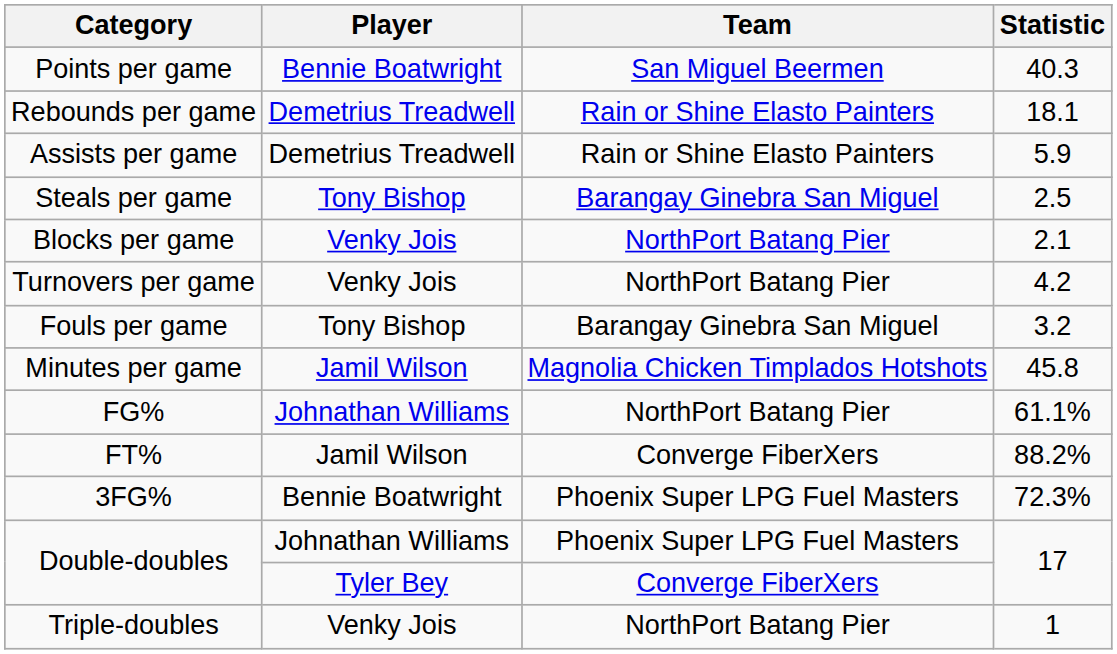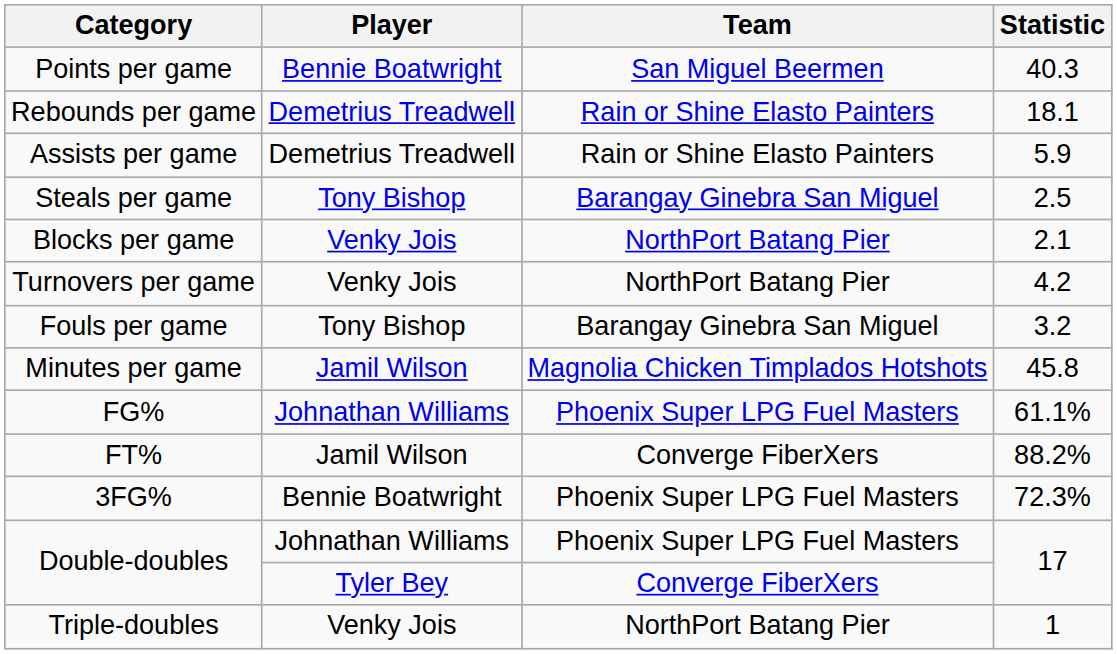FG% | Team: NorthPort Batang Pier -> Phoenix Super LPG Fuel Masters
